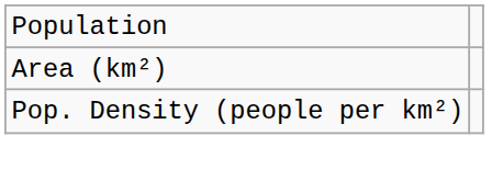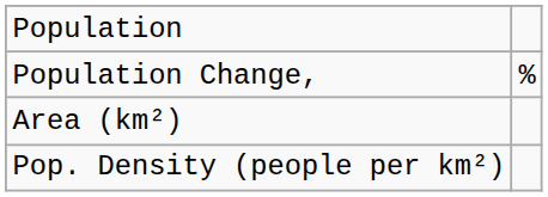+ row: Population Change, | %
